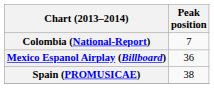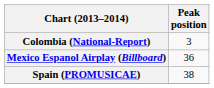Colombia (National-Report) | Peak position: 7 -> 3
